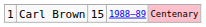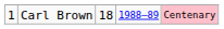Carl Brown | column 3: 15 -> 18
